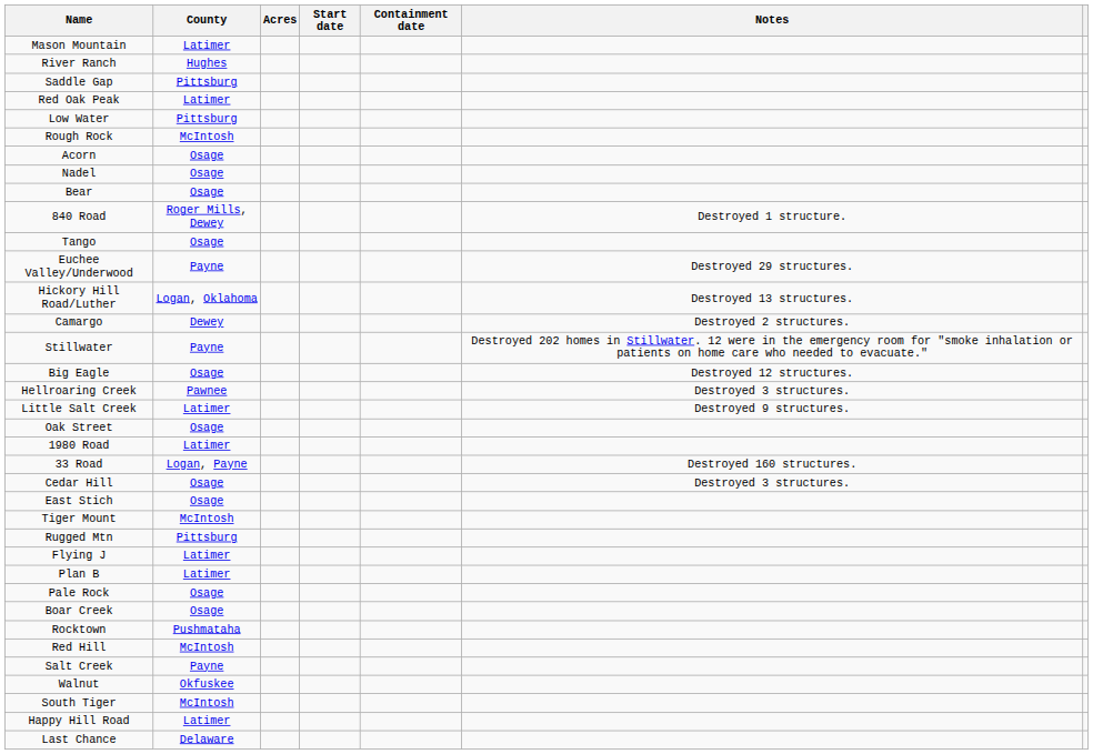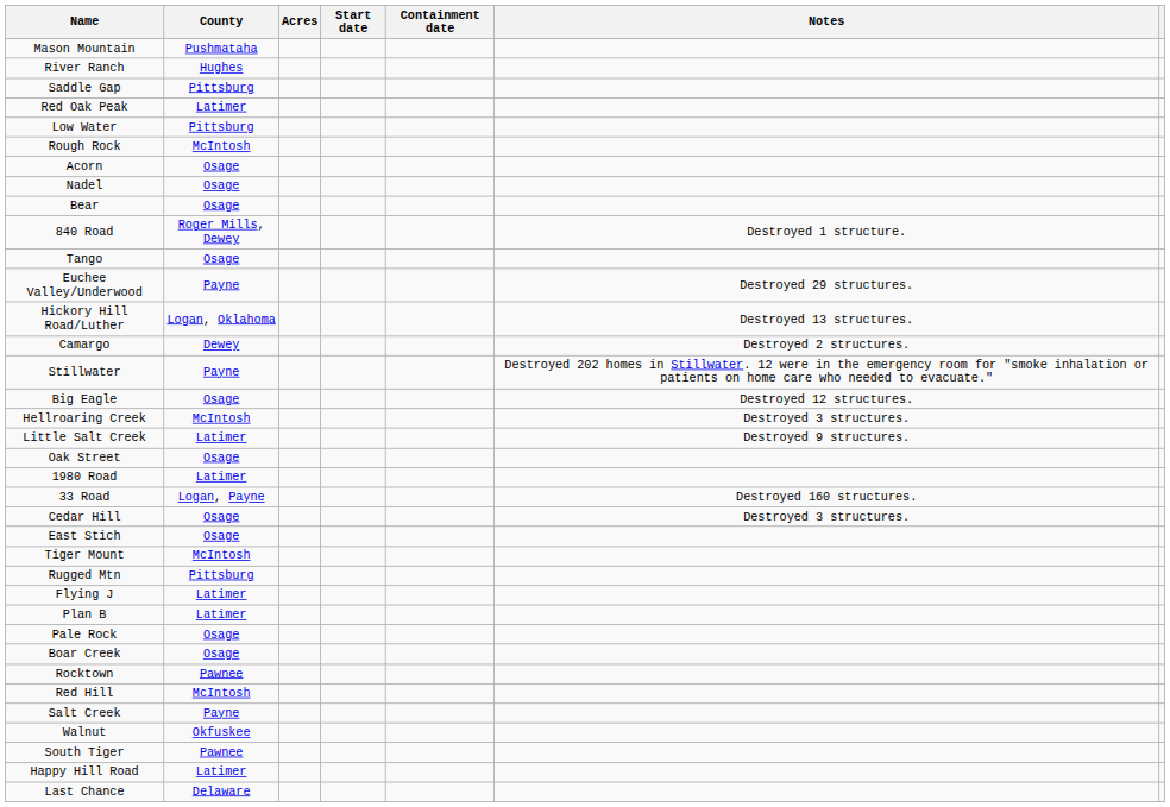Mason Mountain | County: Latimer -> Pushmataha
Hellroaring Creek | County: Pawnee -> McIntosh
Rocktown | County: Pushmataha -> Pawnee
South Tiger | County: McIntosh -> Pawnee
